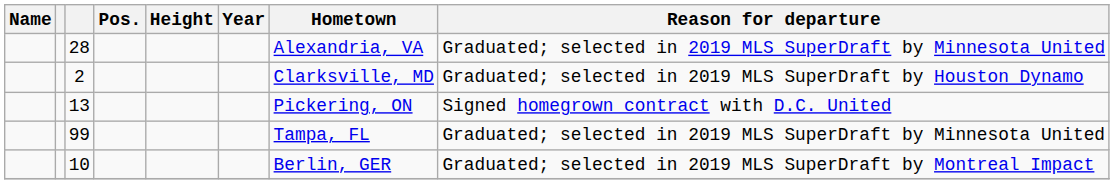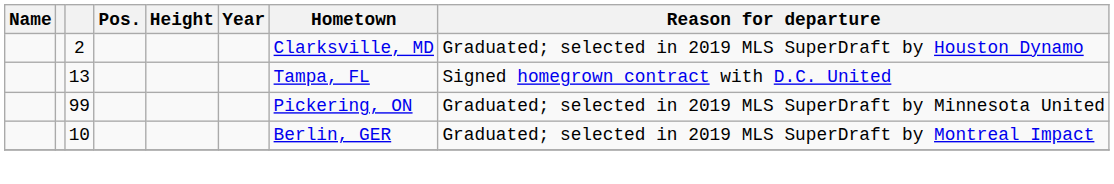- row: 28 | Alexandria, VA | Graduated; selected in 2019 MLS SuperDraft by Minnesota United
13 | Hometown: Pickering, ON -> Tampa, FL
99 | Hometown: Tampa, FL -> Pickering, ON
